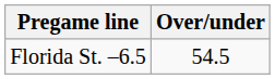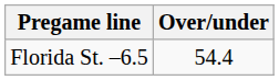Florida St. –6.5 | Over/under: 54.5 -> 54.4
